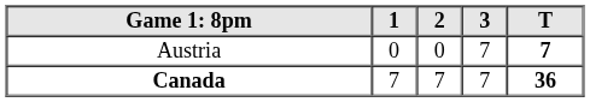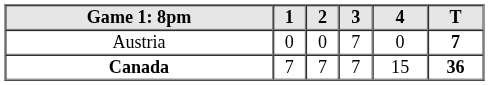+ column: 4 | 0 | 15
